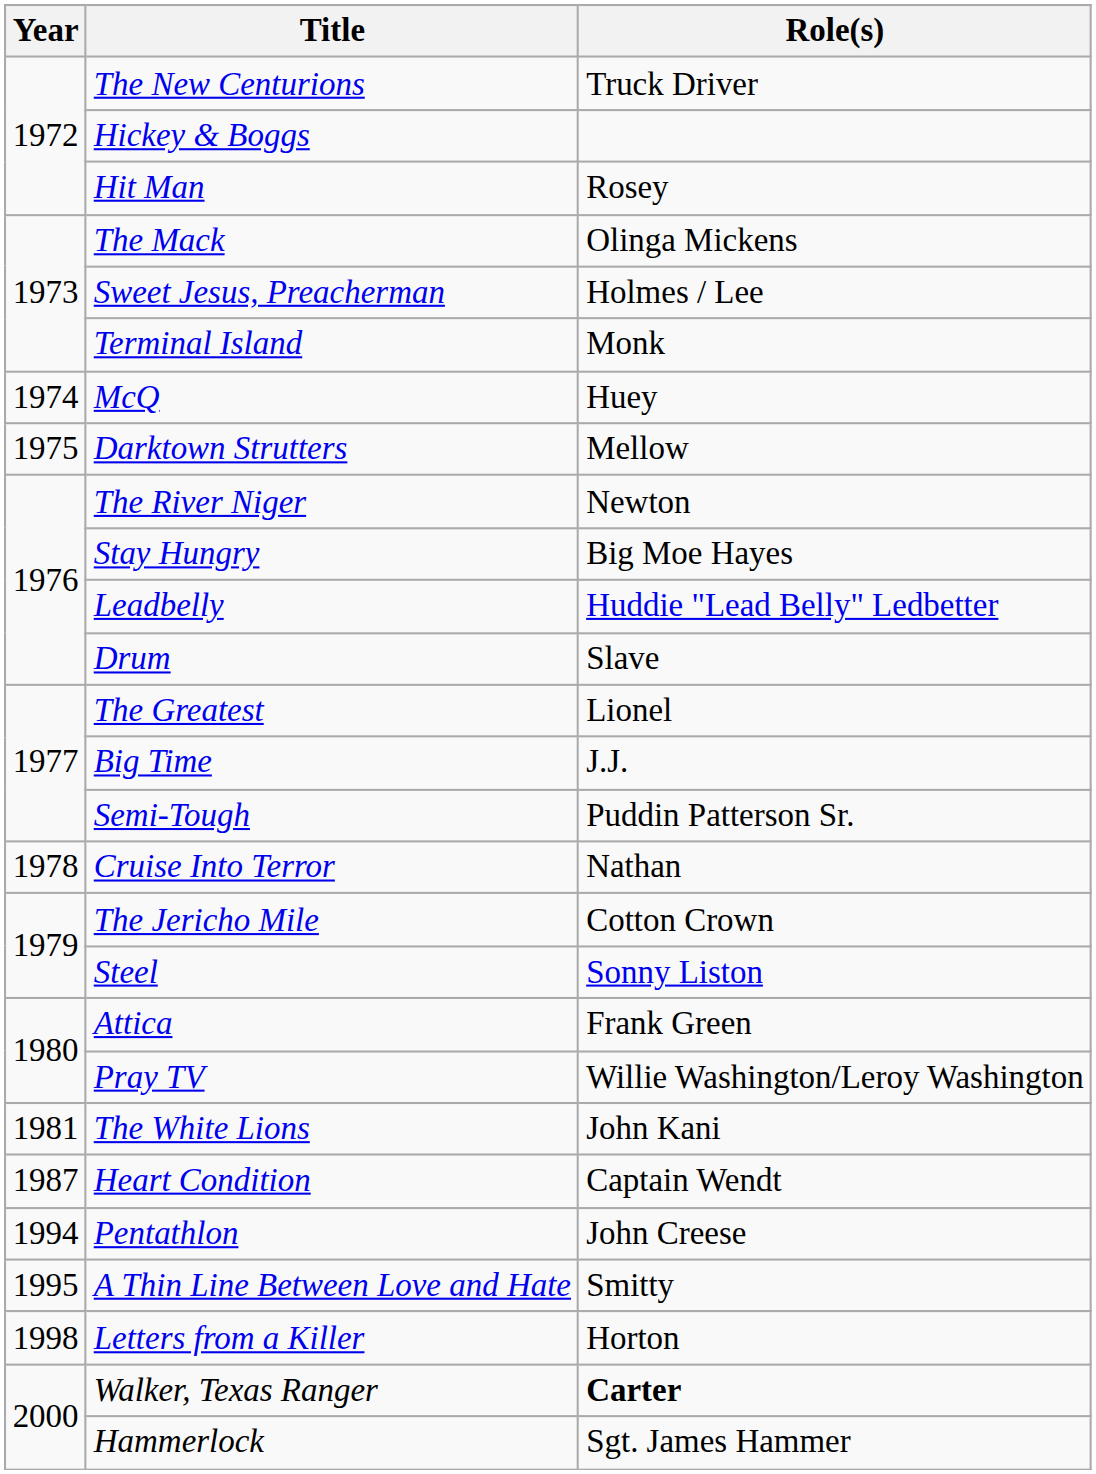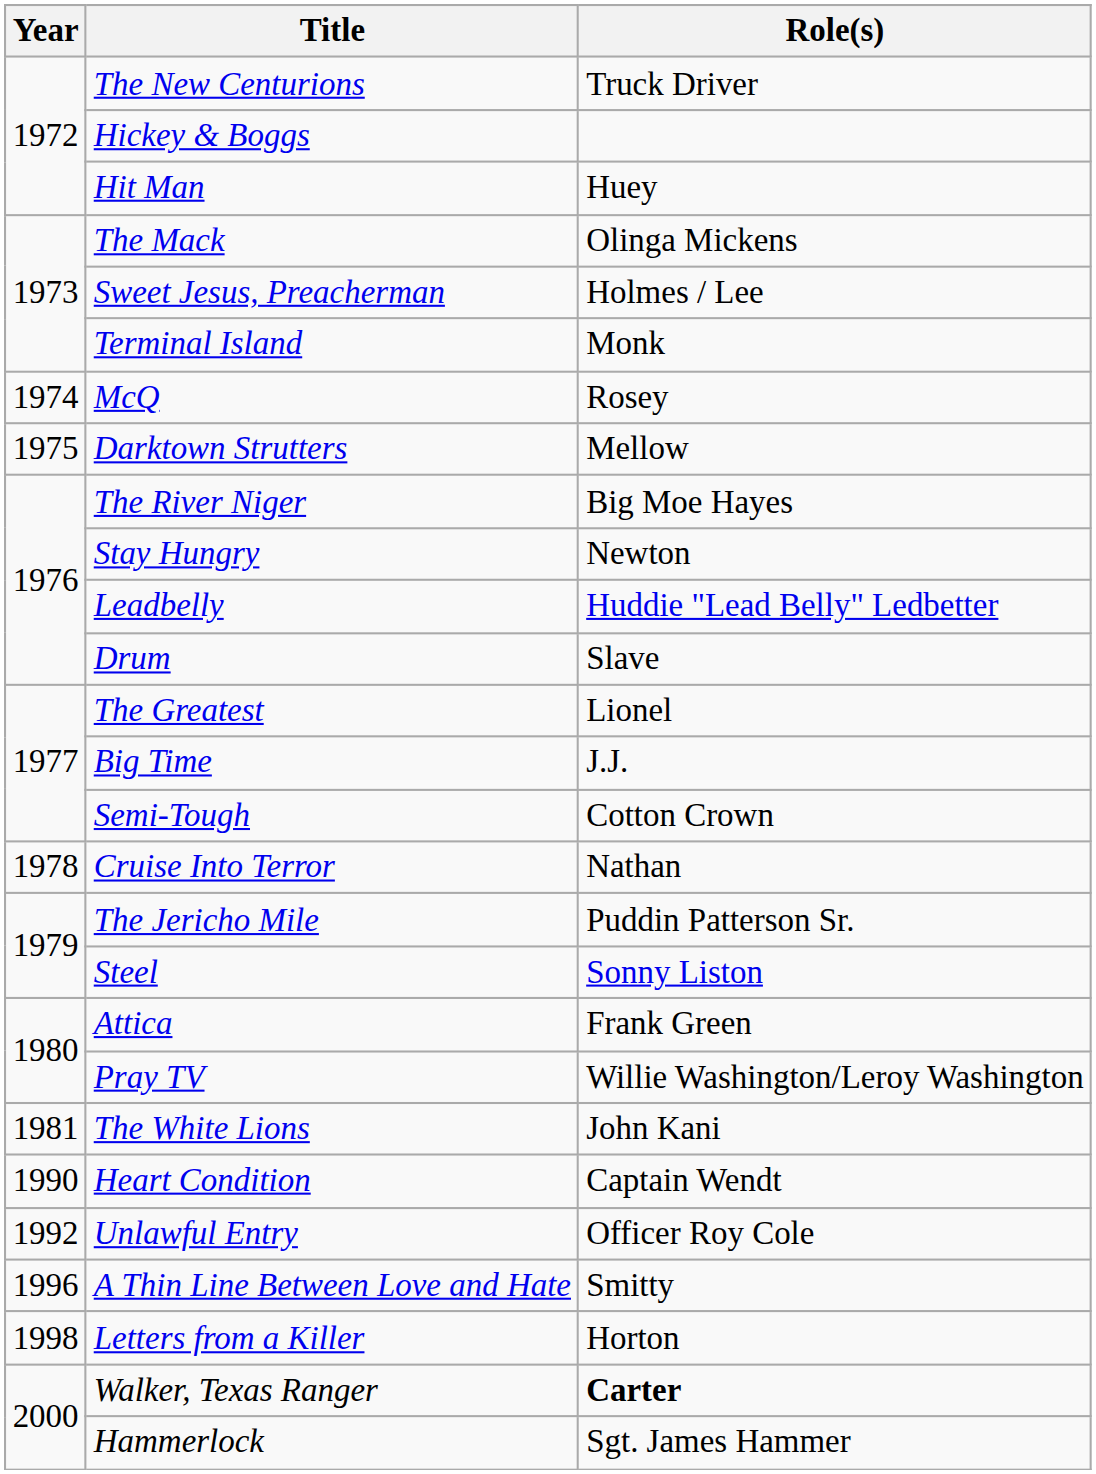Hit Man | Role(s): Rosey -> Huey
McQ | Role(s): Huey -> Rosey
The River Niger | Role(s): Newton -> Big Moe Hayes
Stay Hungry | Role(s): Big Moe Hayes -> Newton
Semi-Tough | Role(s): Puddin Patterson Sr. -> Cotton Crown
The Jericho Mile | Role(s): Cotton Crown -> Puddin Patterson Sr.
Heart Condition | Year: 1987 -> 1990
+ row: 1992 | Unlawful Entry | Officer Roy Cole
- row: 1994 | Pentathlon | John Creese
A Thin Line Between Love and Hate | Year: 1995 -> 1996
